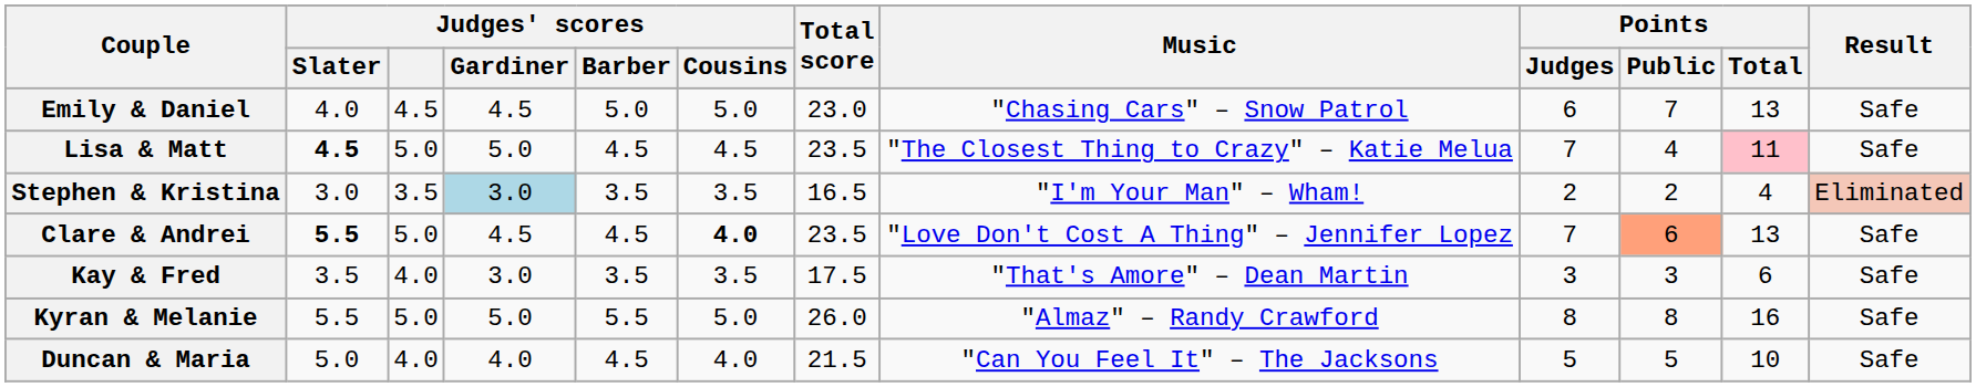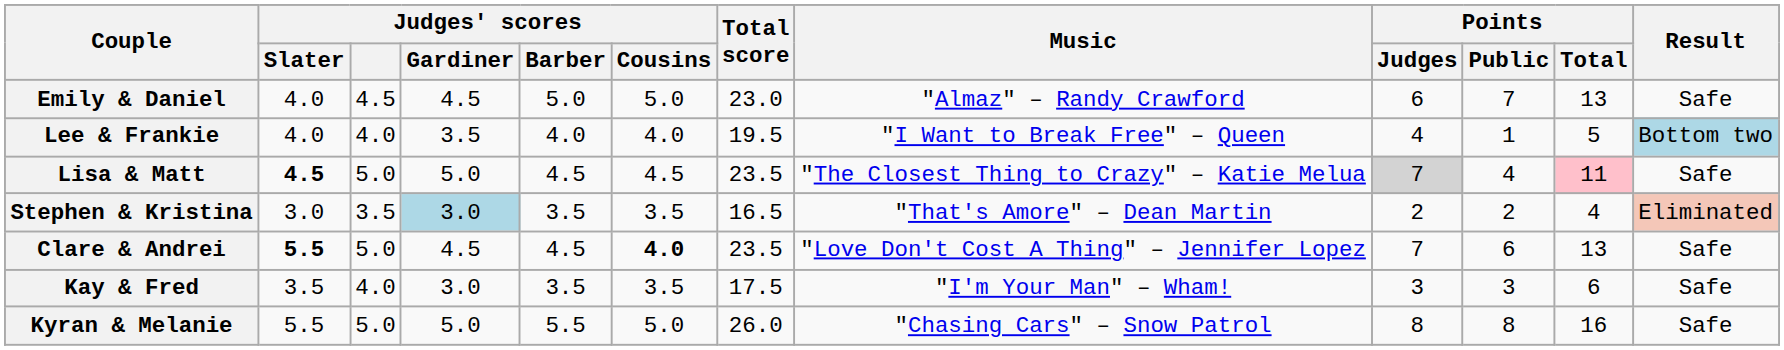Emily & Daniel | Music: "Chasing Cars" – Snow Patrol -> "Almaz" – Randy Crawford
+ row: Lee & Frankie | 4.0 | 4.0 | 3.5 | 4.0 | 4.0 | 19.5 | "I Want to Break Free" – Queen | 4 | 1 | 5 | Bottom two
Lisa & Matt | Points / Judges: no background -> lightgrey background
Stephen & Kristina | Music: "I'm Your Man" – Wham! -> "That's Amore" – Dean Martin
Clare & Andrei | Points / Public: lightsalmon background -> no background
Kay & Fred | Music: "That's Amore" – Dean Martin -> "I'm Your Man" – Wham!
Kyran & Melanie | Music: "Almaz" – Randy Crawford -> "Chasing Cars" – Snow Patrol
- row: Duncan & Maria | 5.0 | 4.0 | 4.0 | 4.5 | 4.0 | 21.5 | "Can You Feel It" – The Jacksons | 5 | 5 | 10 | Safe
